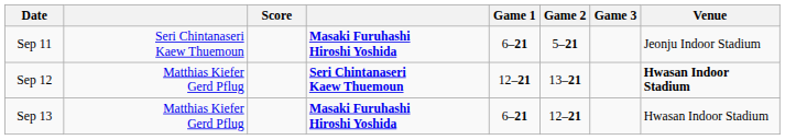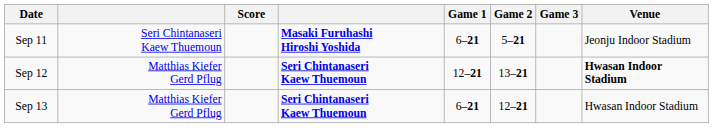Sep 13 | column 4: Masaki Furuhashi Hiroshi Yoshida -> Seri Chintanaseri Kaew Thuemoun
